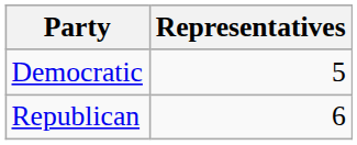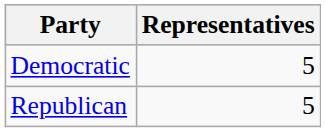Republican | Representatives: 6 -> 5
